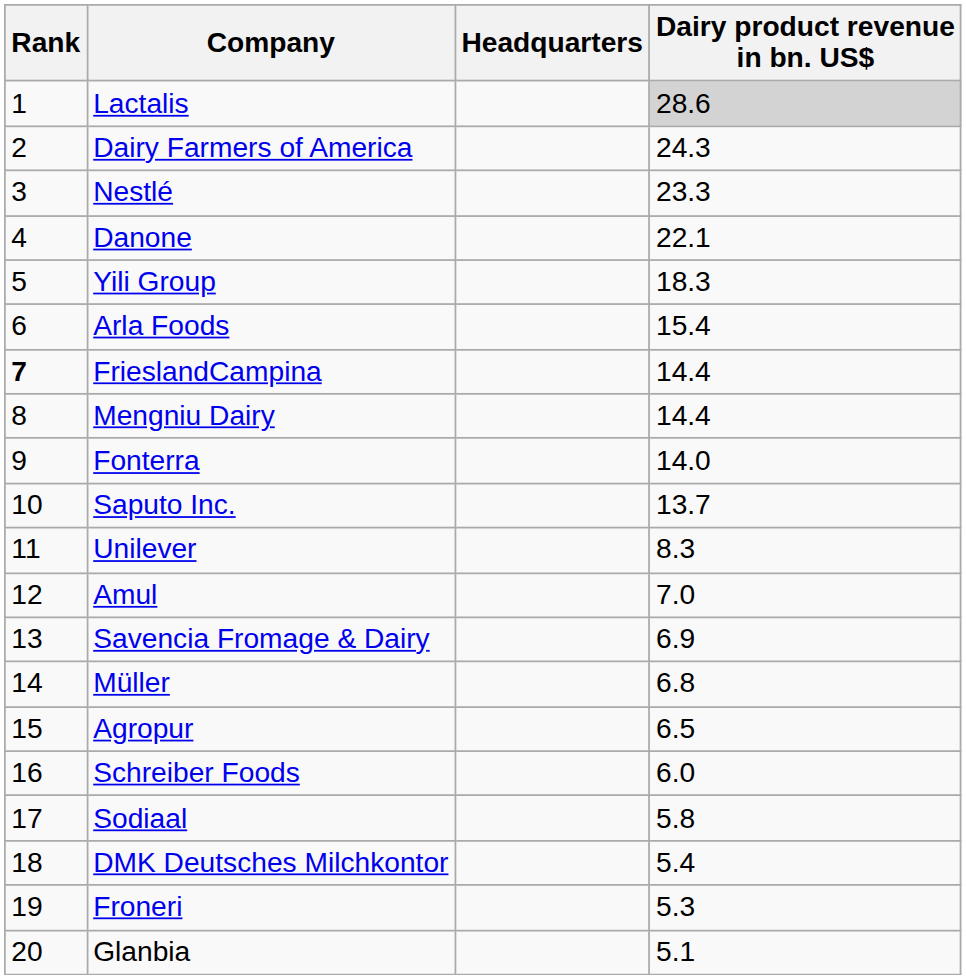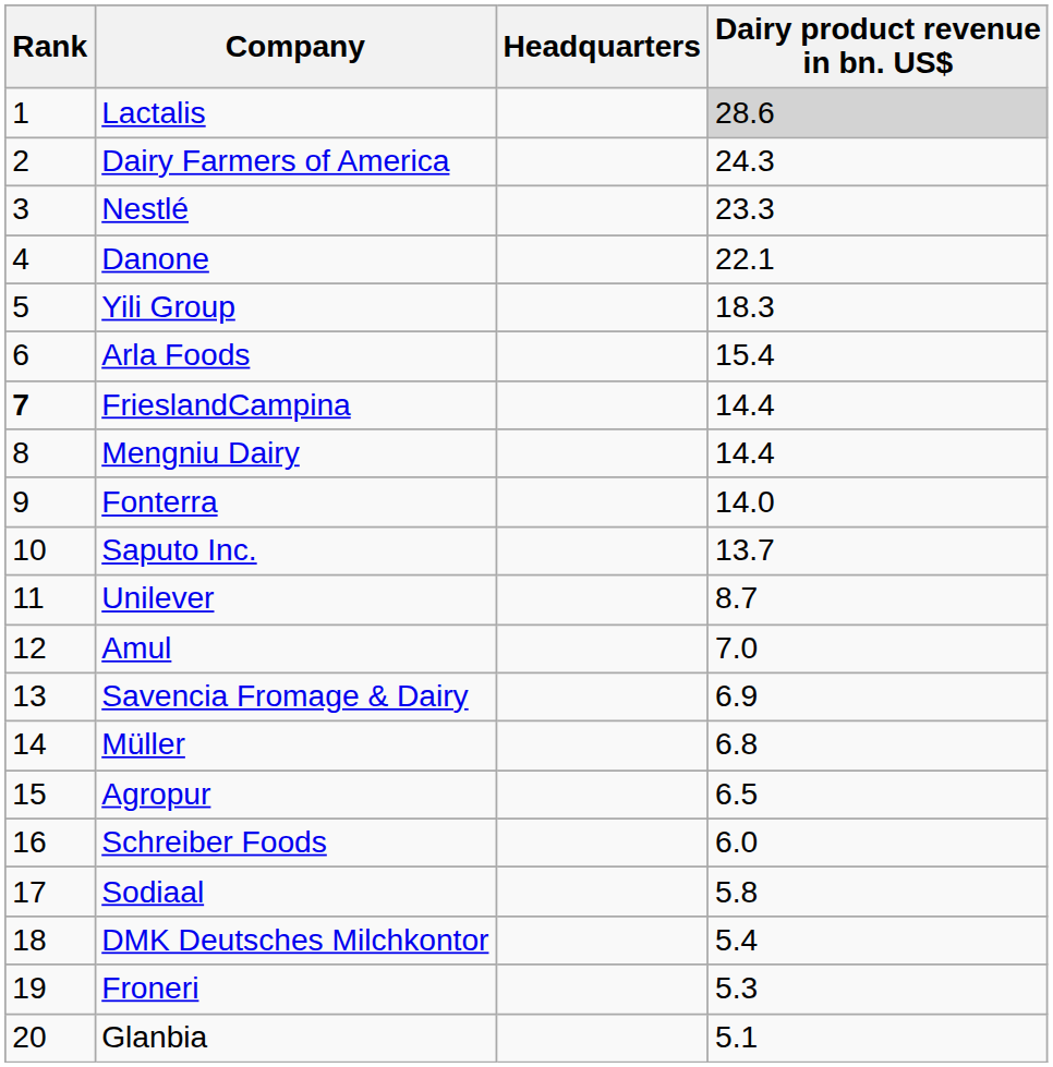Unilever | Dairy product revenue in bn. US$: 8.3 -> 8.7
